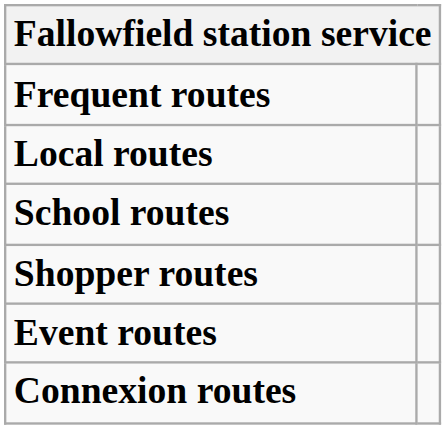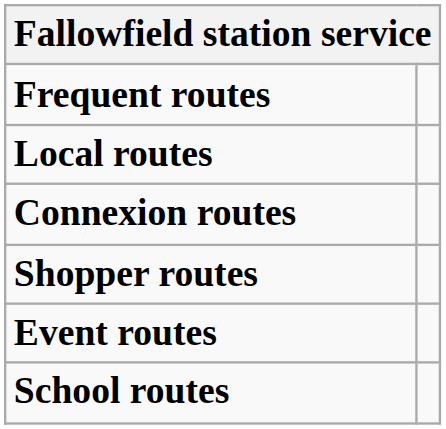rows swapped: Connexion routes <-> School routes
